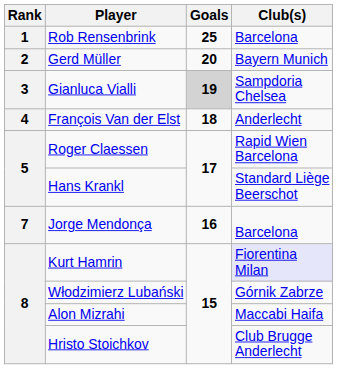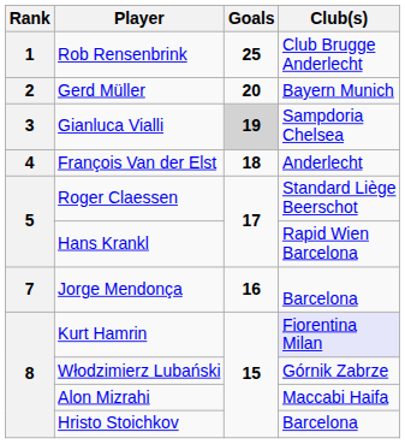Rob Rensenbrink | Club(s): Barcelona -> Club Brugge Anderlecht
Roger Claessen | Club(s): Rapid Wien Barcelona -> Standard Liège Beerschot
Hans Krankl | Club(s): Standard Liège Beerschot -> Rapid Wien Barcelona
Hristo Stoichkov | Club(s): Club Brugge Anderlecht -> Barcelona
